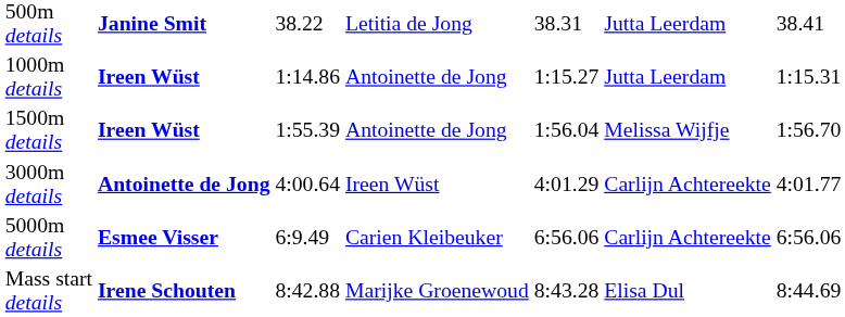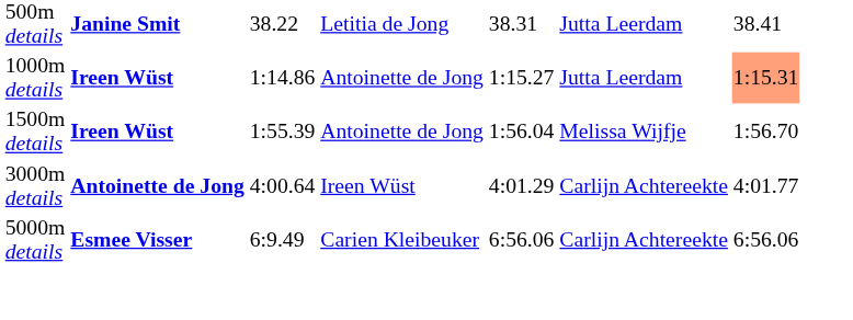1000m details | column 7: no background -> lightsalmon background
- row: Mass start details | Irene Schouten | 8:42.88 | Marijke Groenewoud | 8:43.28 | Elisa Dul | 8:44.69
